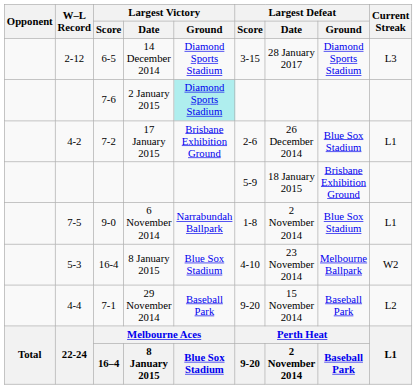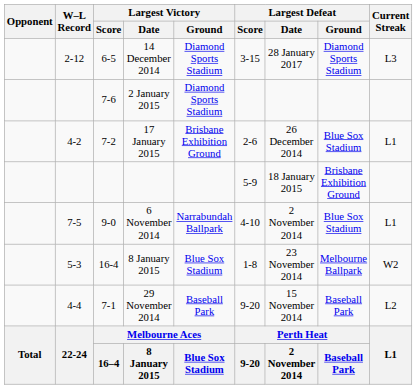2 January 2015 | Largest Victory / Ground: paleturquoise background -> no background
6 November 2014 | Largest Defeat / Score: 1-8 -> 4-10
16-4 / 8 January 2015 | Largest Defeat / Score: 4-10 -> 1-8
